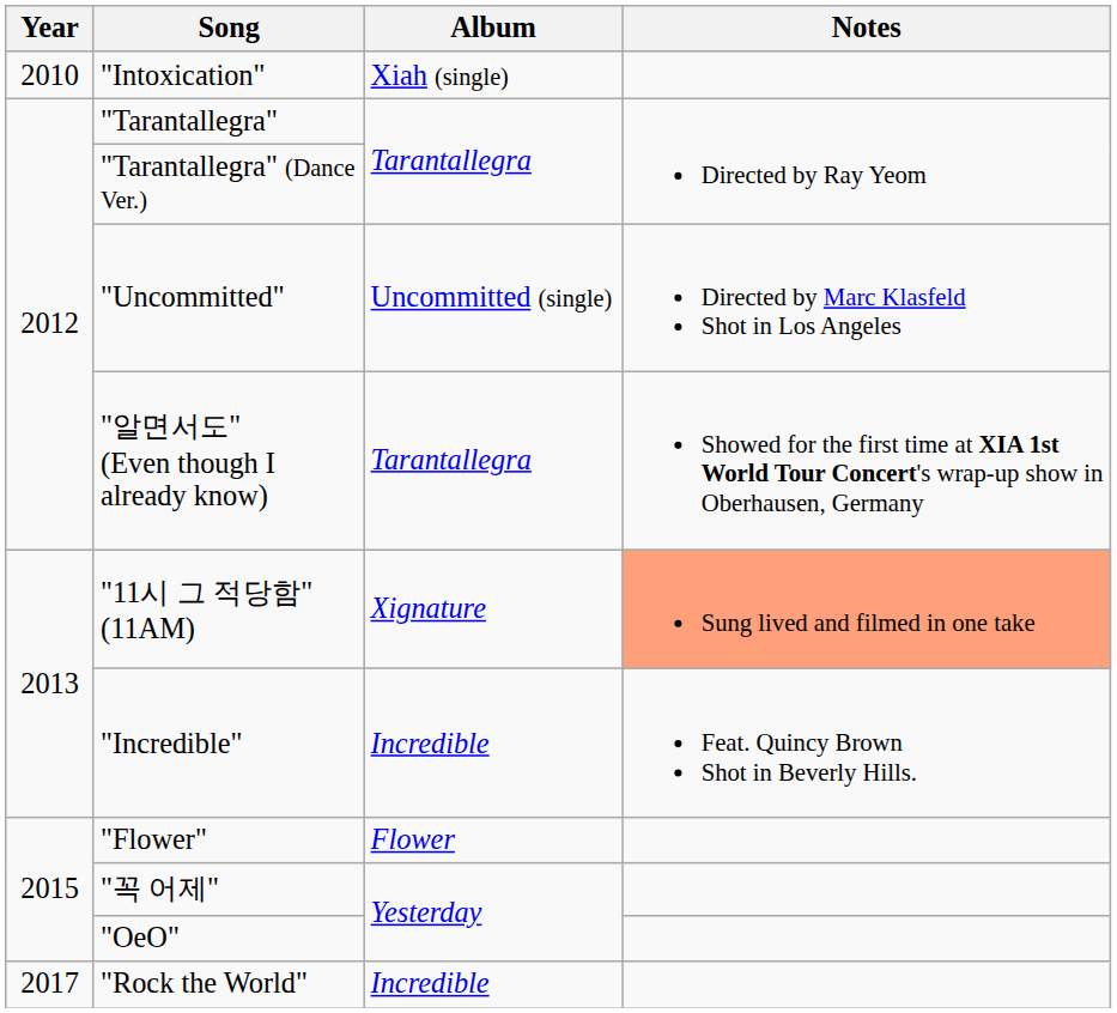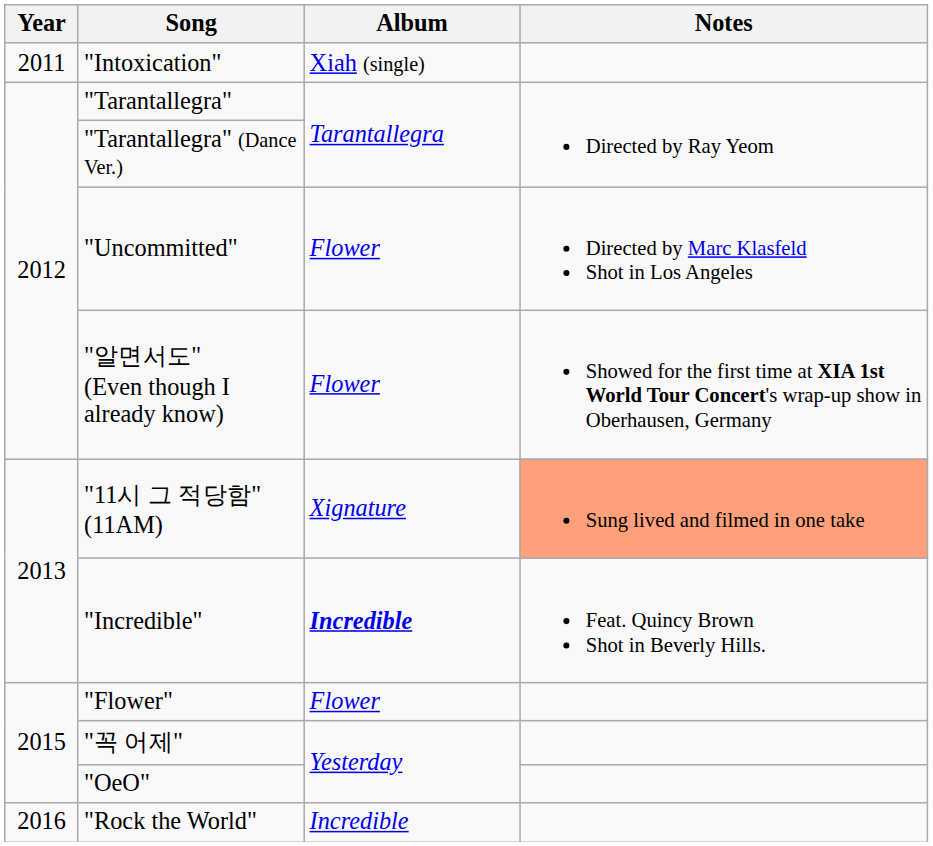"Intoxication" | Year: 2010 -> 2011
"Uncommitted" | Album: Uncommitted (single) -> Flower
"알면서도" (Even though I already know) | Album: Tarantallegra -> Flower
"Incredible" | Album: normal -> bold
"Rock the World" | Year: 2017 -> 2016
